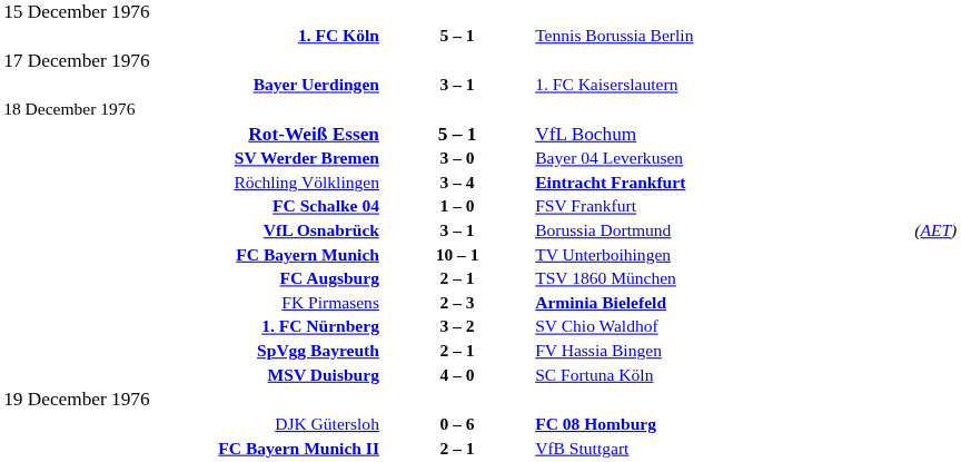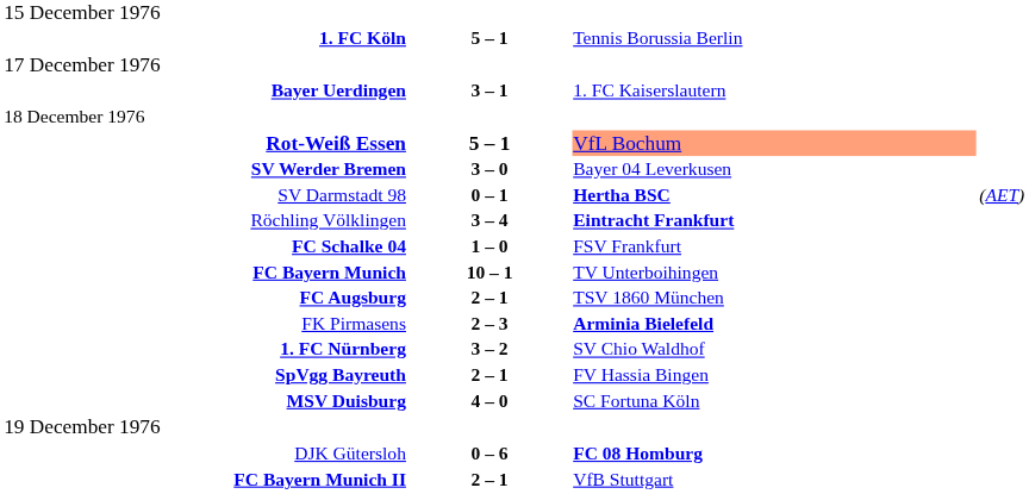Rot-Weiß Essen | column 3: no background -> lightsalmon background
+ row: SV Darmstadt 98 | 0 – 1 | Hertha BSC | (AET)
- row: VfL Osnabrück | 3 – 1 | Borussia Dortmund | (AET)
